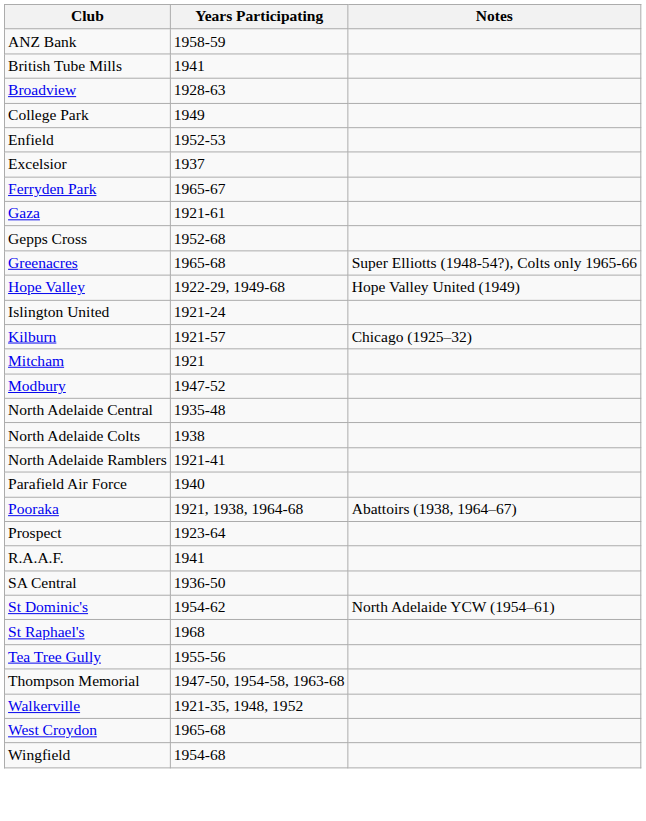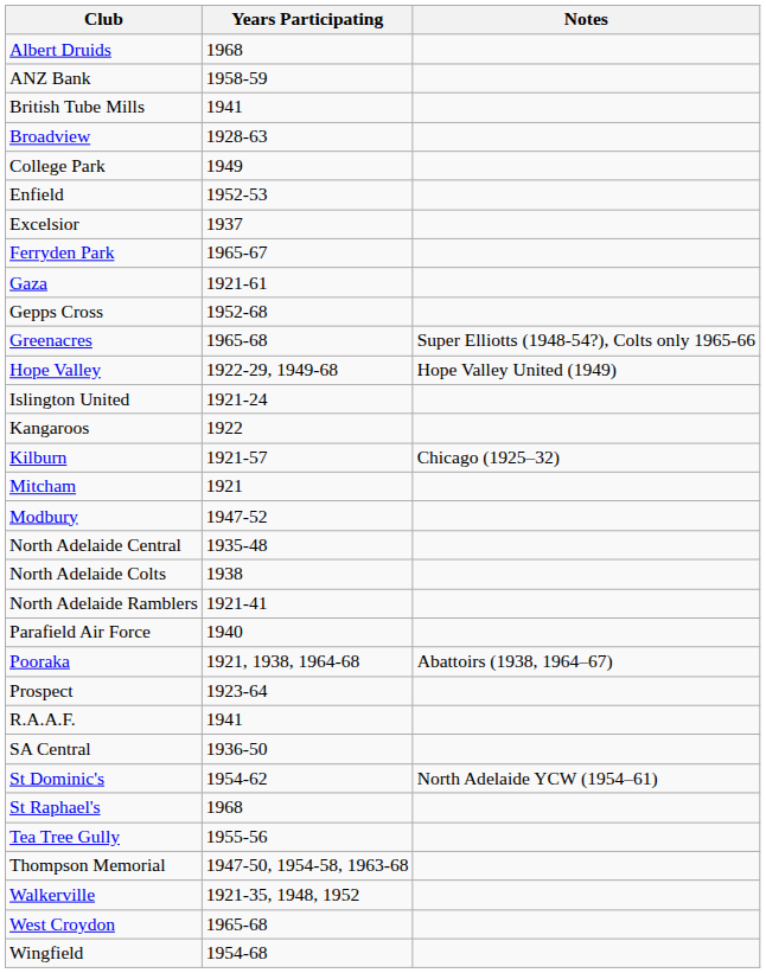+ row: Albert Druids | 1968
+ row: Kangaroos | 1922
